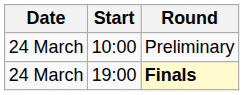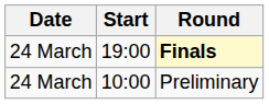rows swapped: Preliminary <-> Finals
